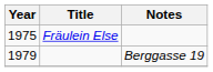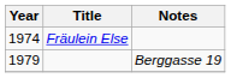Fräulein Else | Year: 1975 -> 1974
